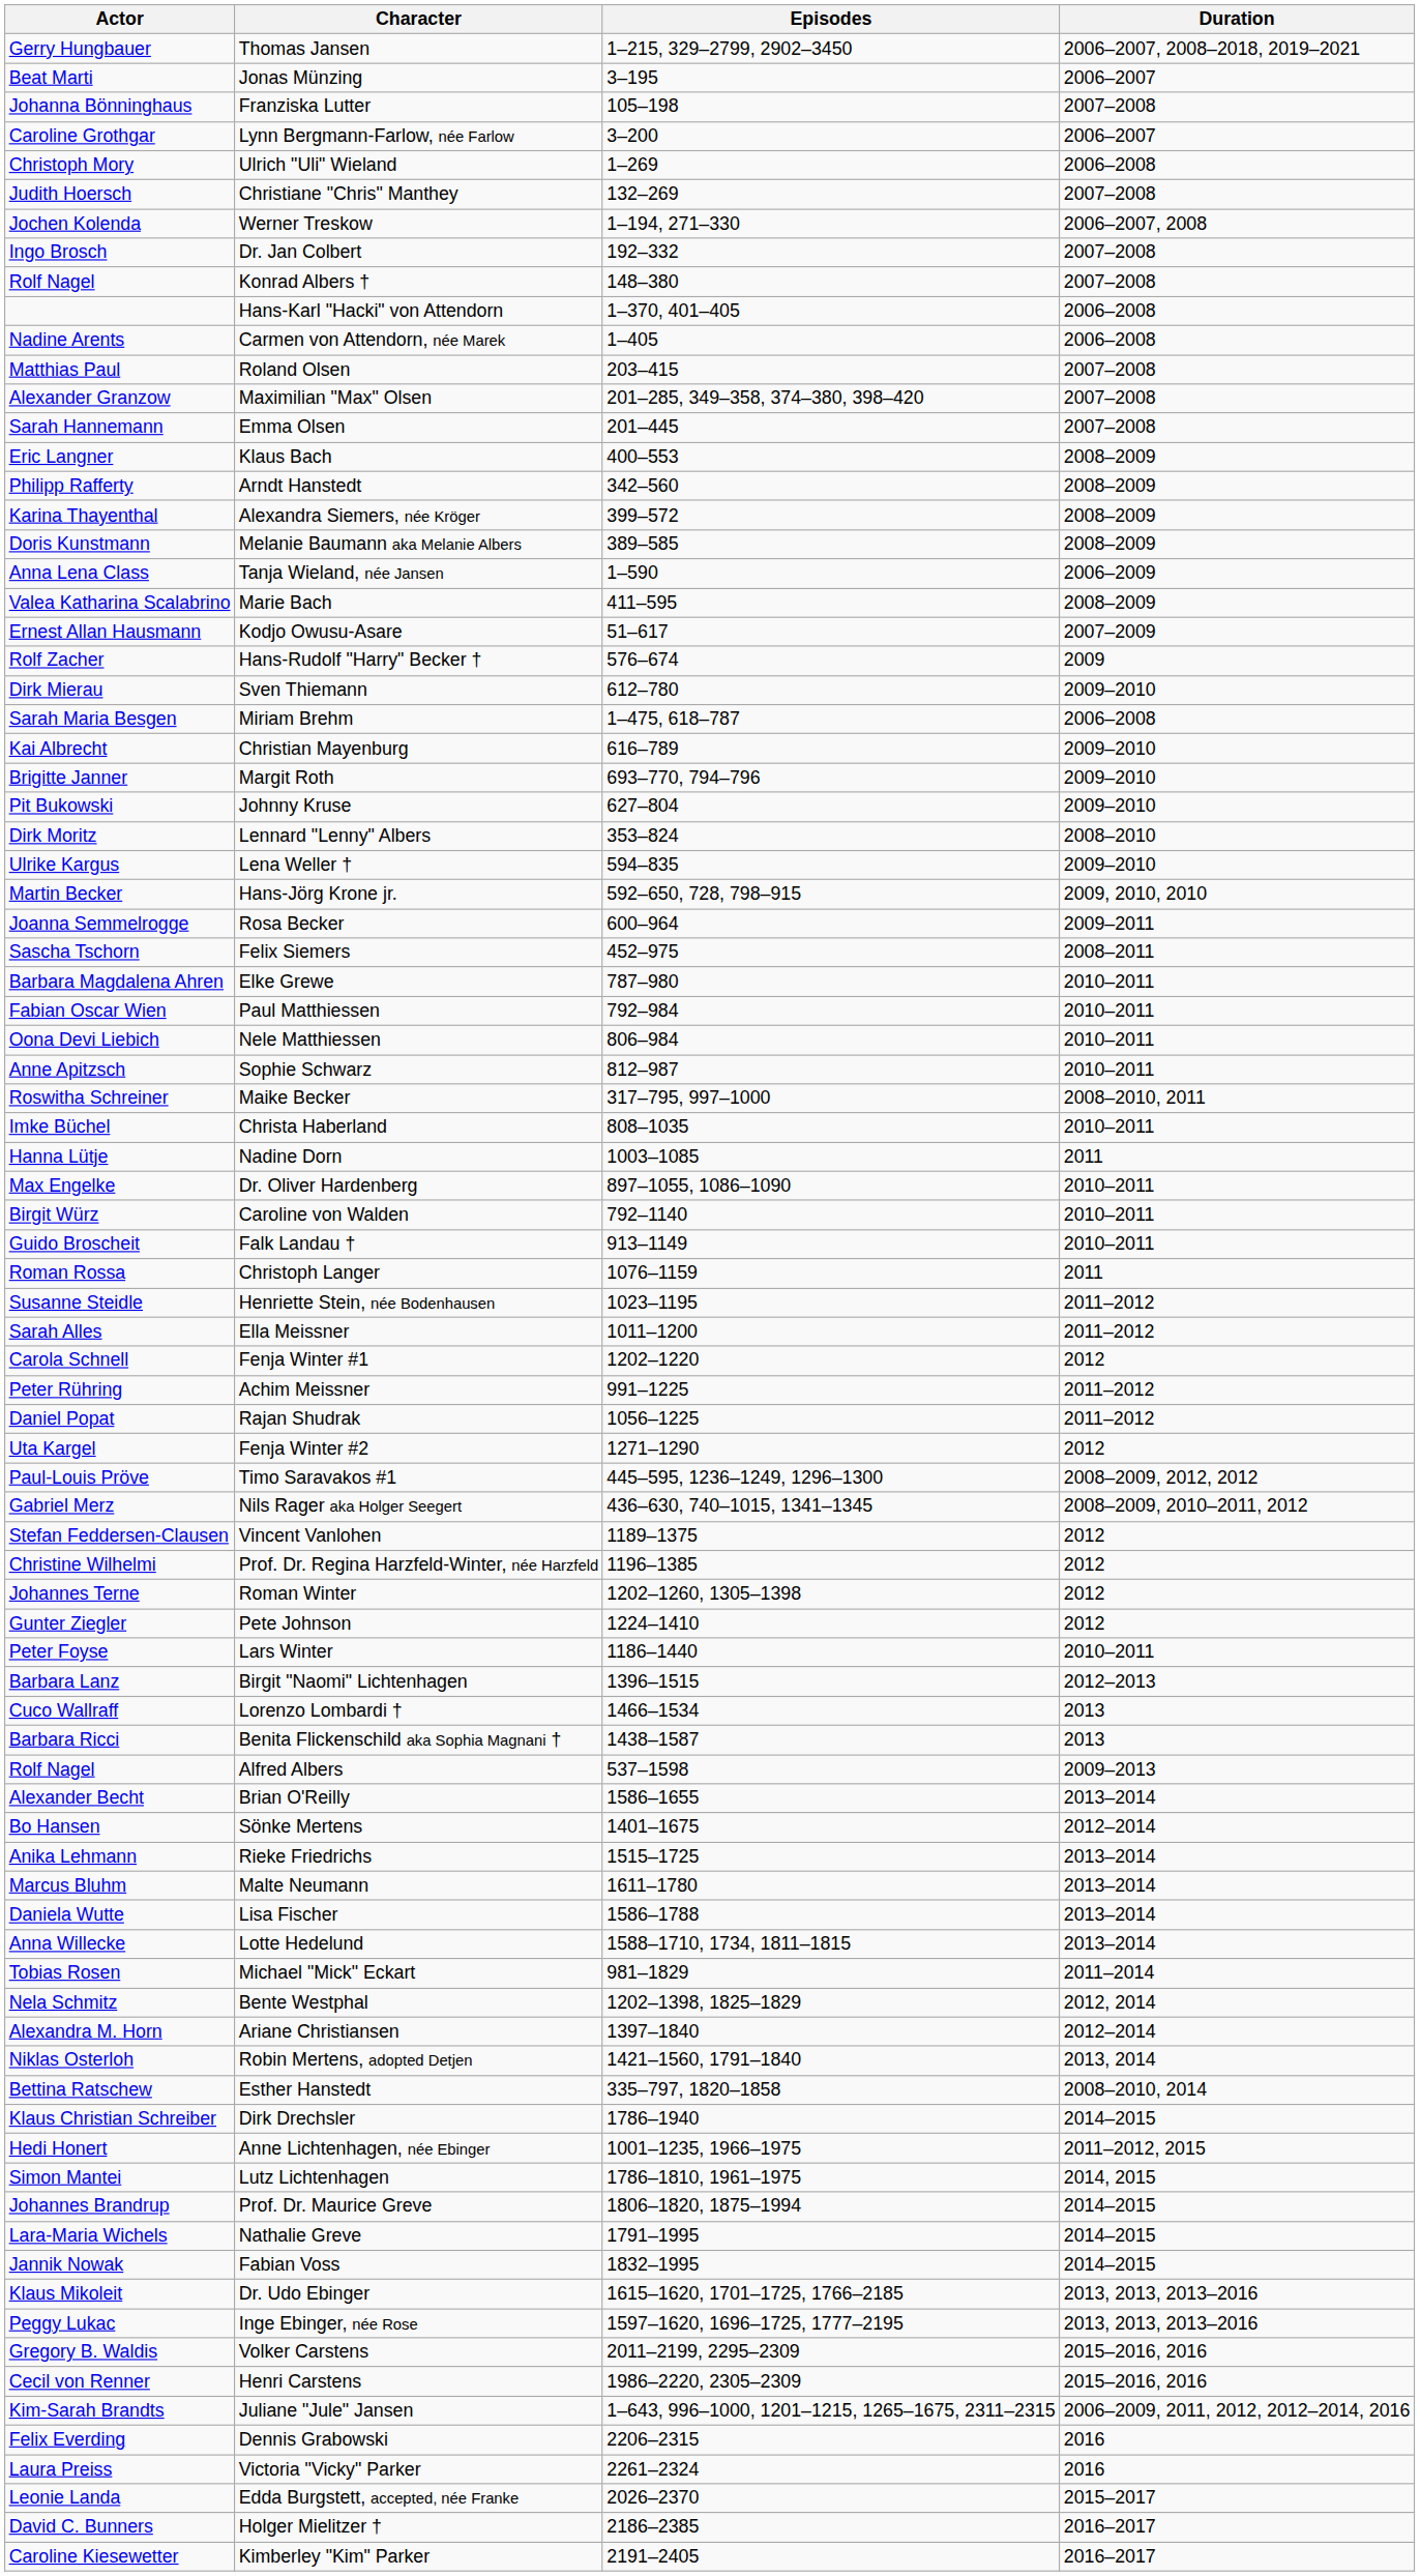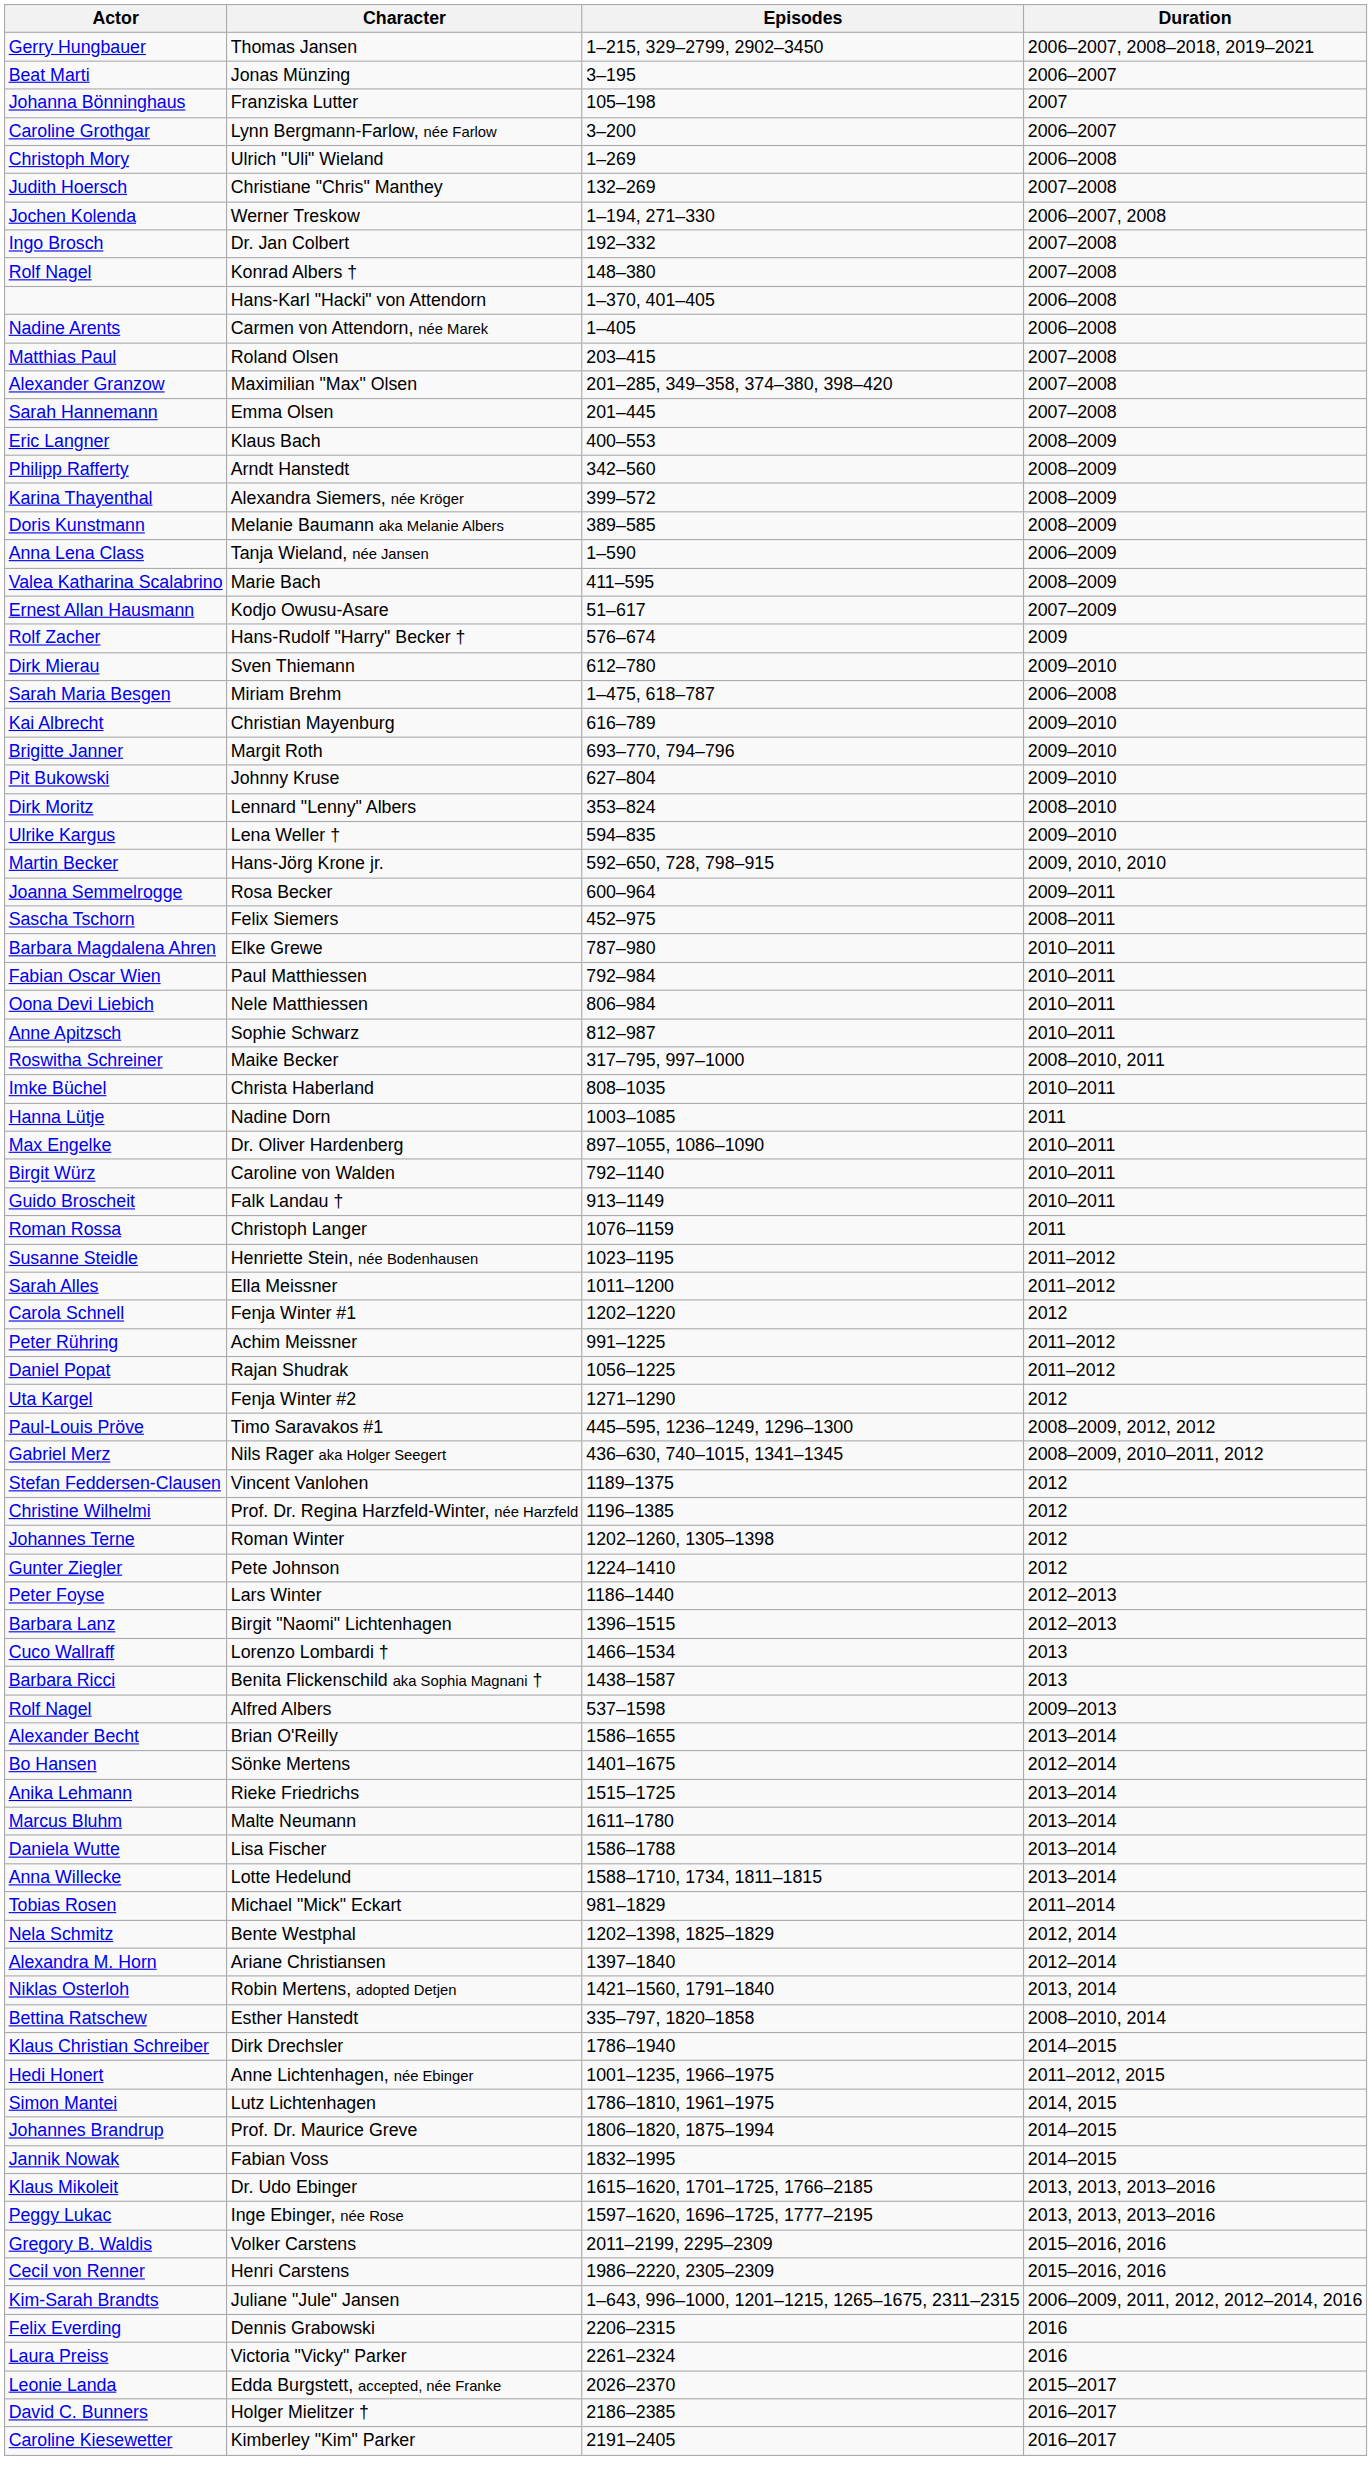Franziska Lutter | Duration: 2007–2008 -> 2007
Lars Winter | Duration: 2010–2011 -> 2012–2013
- row: Lara-Maria Wichels | Nathalie Greve | 1791–1995 | 2014–2015
